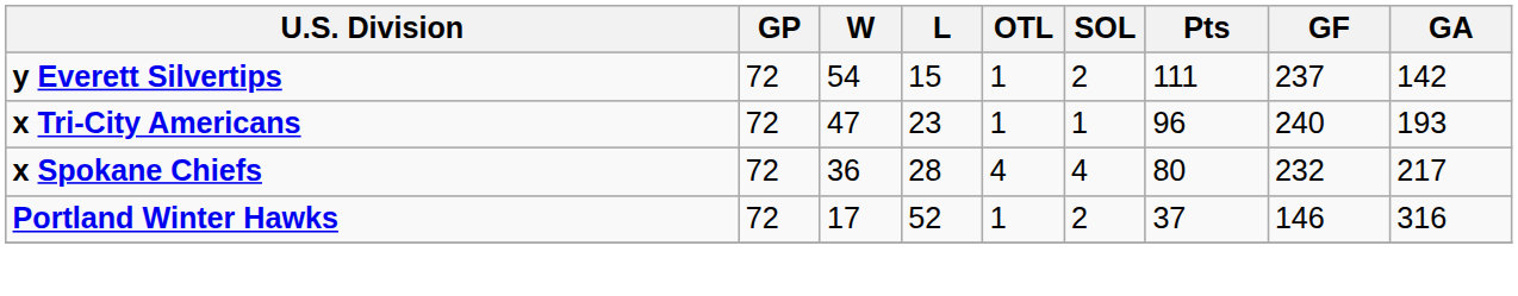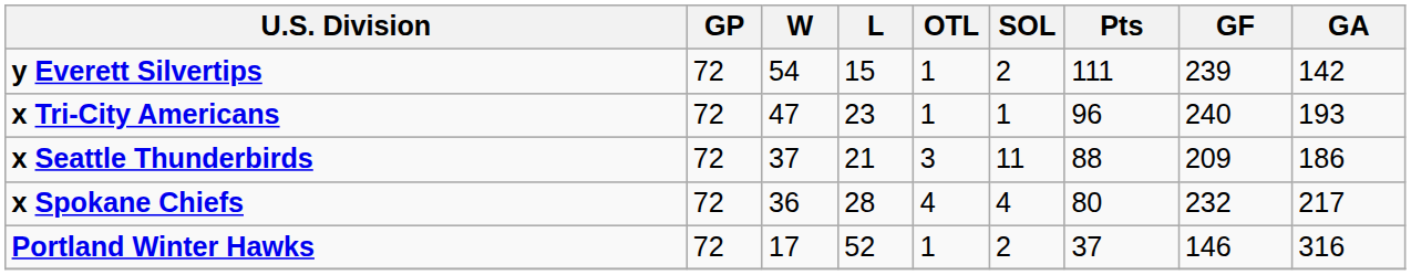y Everett Silvertips | GF: 237 -> 239
+ row: x Seattle Thunderbirds | 72 | 37 | 21 | 3 | 11 | 88 | 209 | 186
